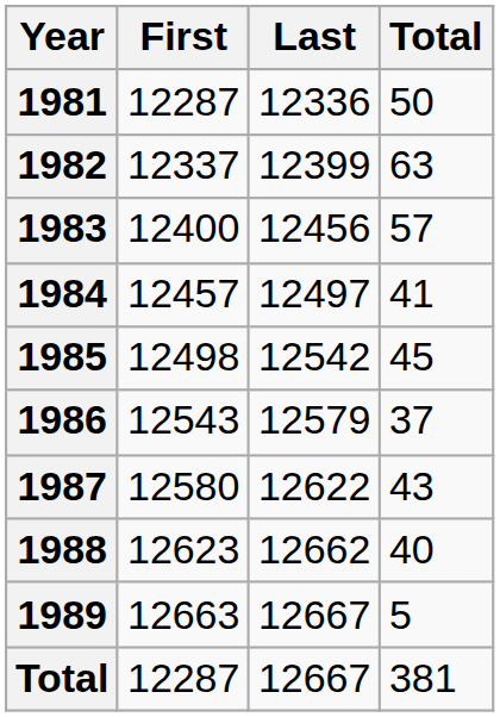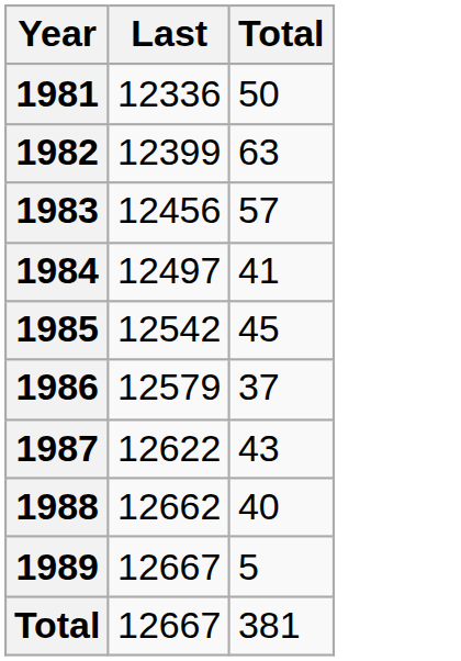- column: First | 12287 | 12337 | 12400 | 12457 | 12498 | 12543 | 12580 | 12623 | 12663 | 12287
